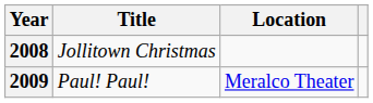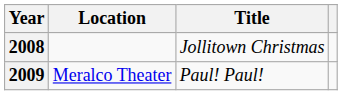columns swapped: Title <-> Location
